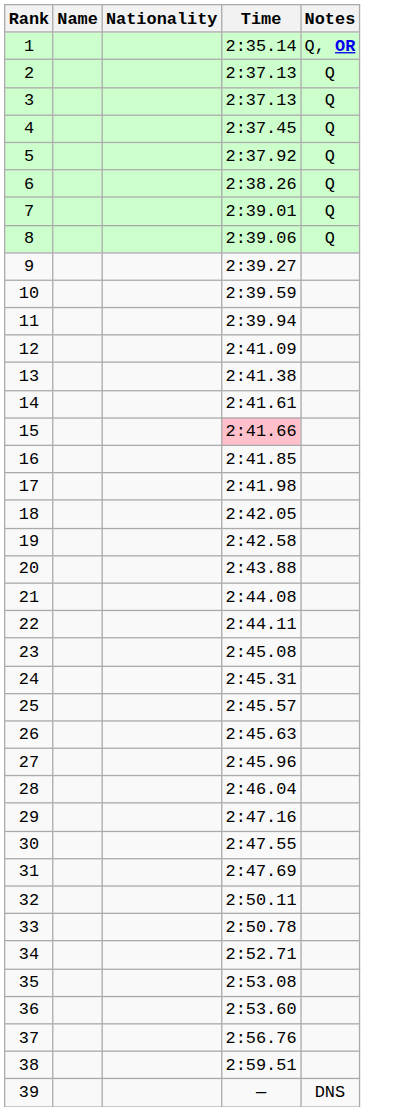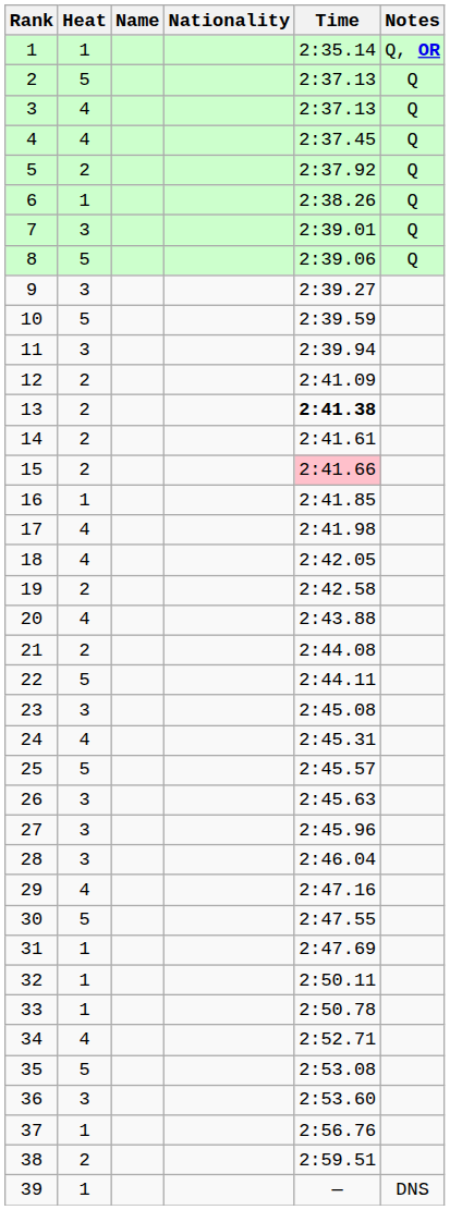+ column: Heat | 1 | 5 | 4 | 4 | 2 | 1 | 3 | 5 | 3 | 5 | 3 | 2 | 2 | 2 | 2 | 1 | 4 | 4 | 2 | 4 | 2 | 5 | 3 | 4 | 5 | 3 | 3 | 3 | 4 | 5 | 1 | 1 | 1 | 4 | 5 | 3 | 1 | 2 | 1
13 | Time: normal -> bold
